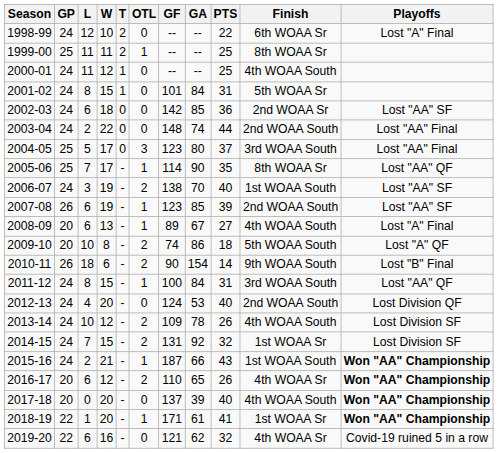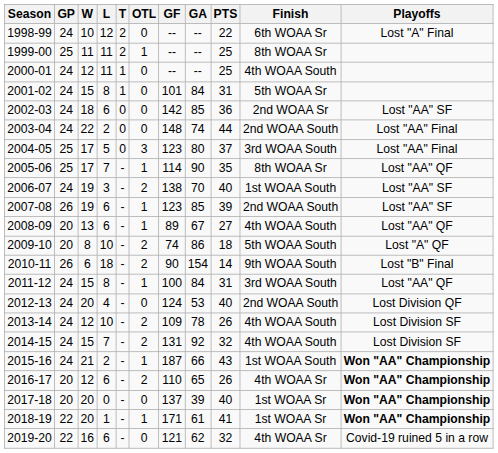columns swapped: W <-> L
2008-09 | Playoffs: Lost "A" Final -> Lost "AA" QF
2014-15 | Finish: 1st WOAA Sr -> 4th WOAA South
2017-18 | Finish: 4th WOAA South -> 1st WOAA Sr
